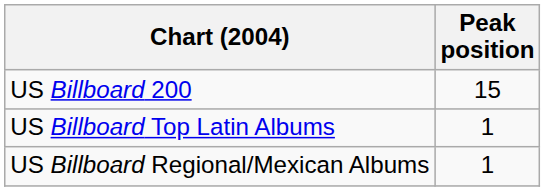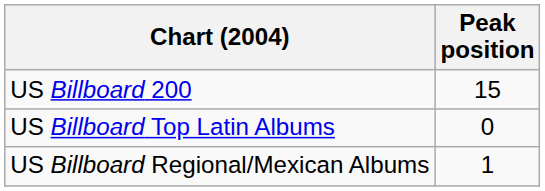US Billboard Top Latin Albums | Peak position: 1 -> 0
